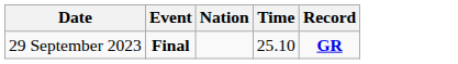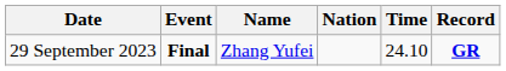+ column: Name | Zhang Yufei
29 September 2023 | Time: 25.10 -> 24.10
